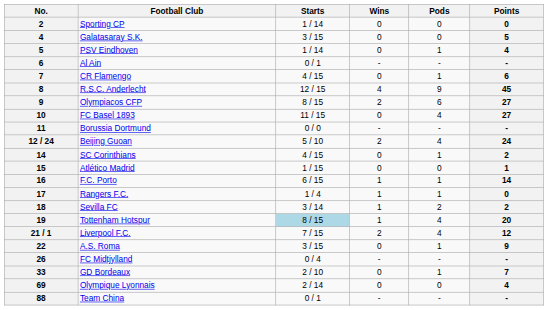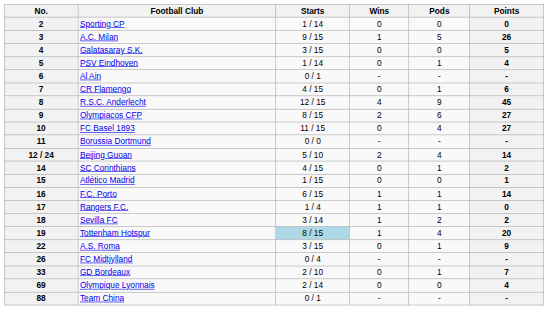+ row: 3 | A.C. Milan | 9 / 15 | 1 | 5 | 26
Beijing Guoan | Points: 24 -> 14
- row: 21 / 1 | Liverpool F.C. | 7 / 15 | 2 | 4 | 12
